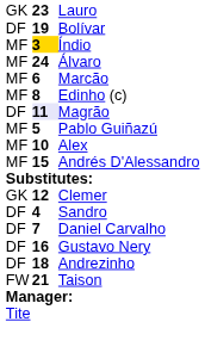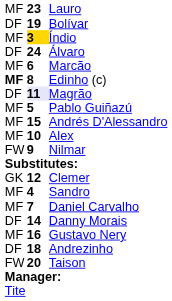Lauro | column 1: GK -> MF
Álvaro | column 1: MF -> DF
Edinho (c) | column 1: normal -> bold
rows swapped: Andrés D'Alessandro <-> Alex
+ row: FW | 9 | Nilmar
Sandro | column 1: DF -> MF
Daniel Carvalho | column 1: DF -> MF
+ row: DF | 14 | Danny Morais
Gustavo Nery | column 1: DF -> MF
Taison | column 2: 21 -> 20
